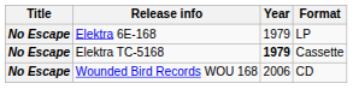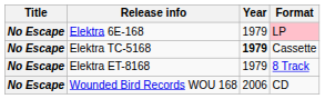Elektra 6E-168 | Format: no background -> pink background
+ row: No Escape | Elektra ET-8168 | 1979 | 8 Track
